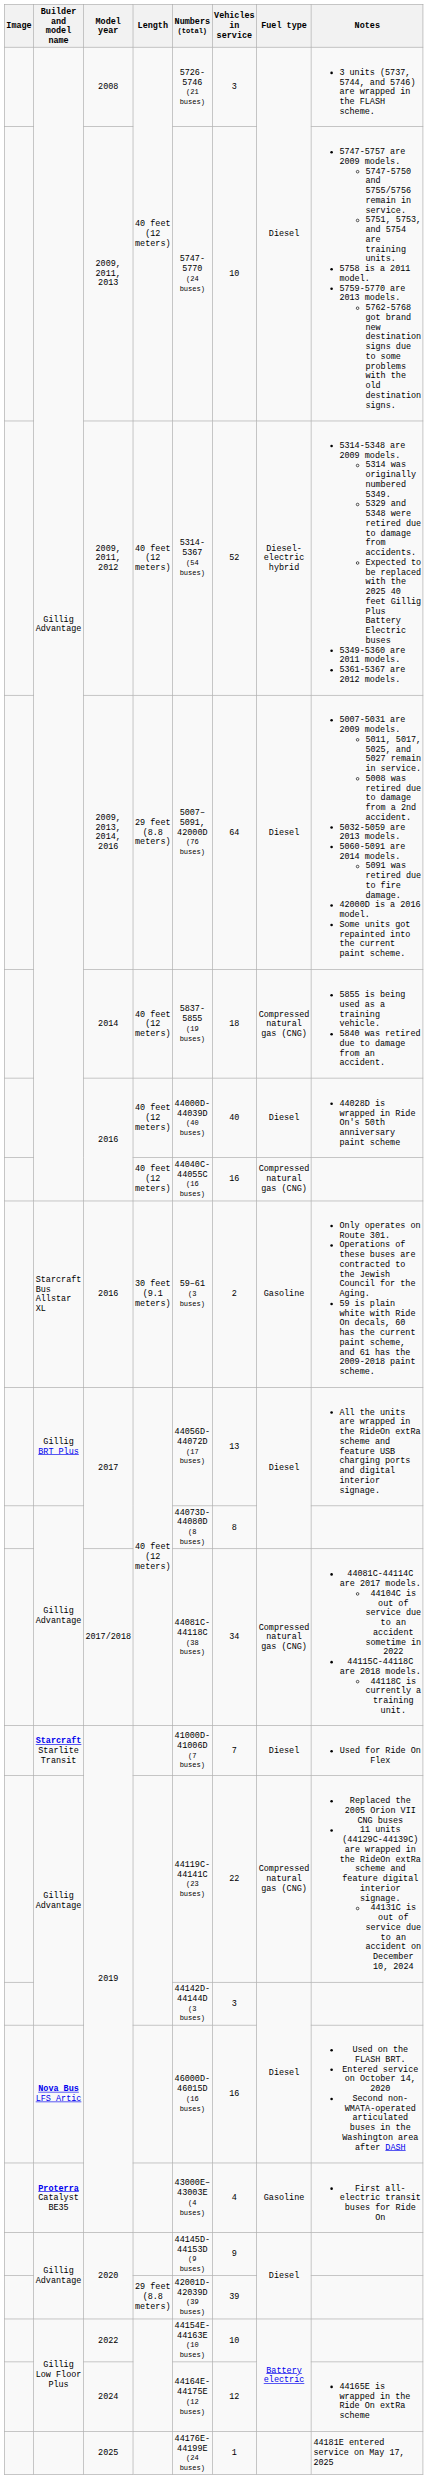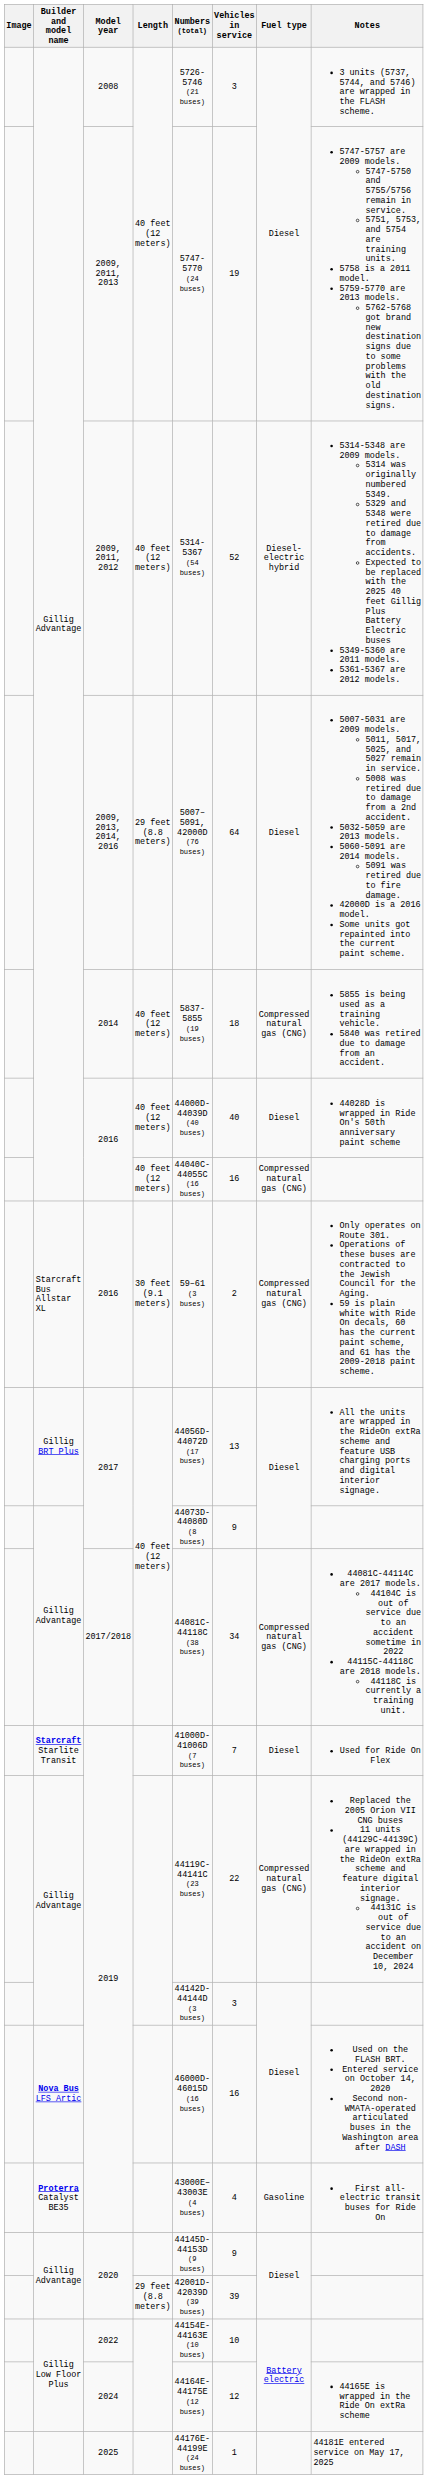2009, 2011, 2013 | Vehicles in service: 10 -> 19
Starcraft Bus Allstar XL / 2016 | Fuel type: Gasoline -> Compressed natural gas (CNG)
Gillig Advantage / 2017 | Vehicles in service: 8 -> 9
